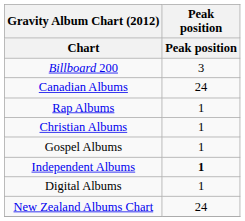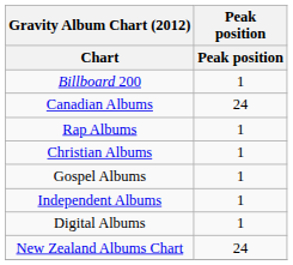Billboard 200 | Peak position: 3 -> 1
Independent Albums | Peak position: bold -> normal
